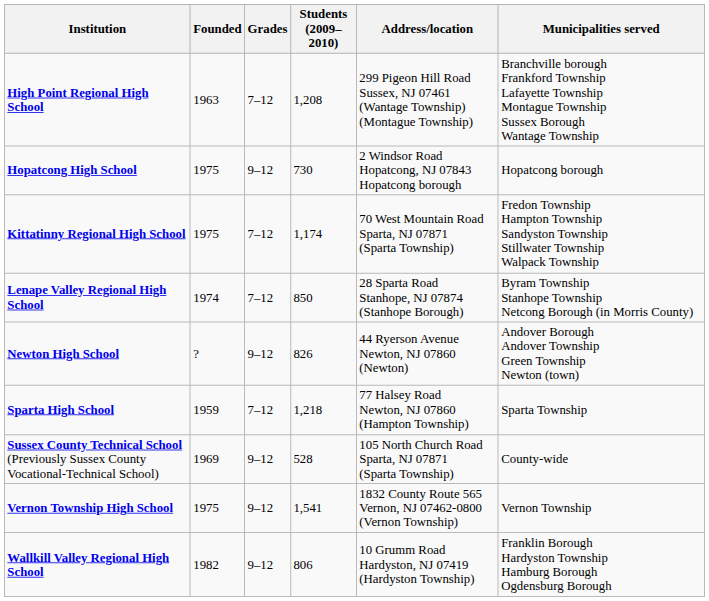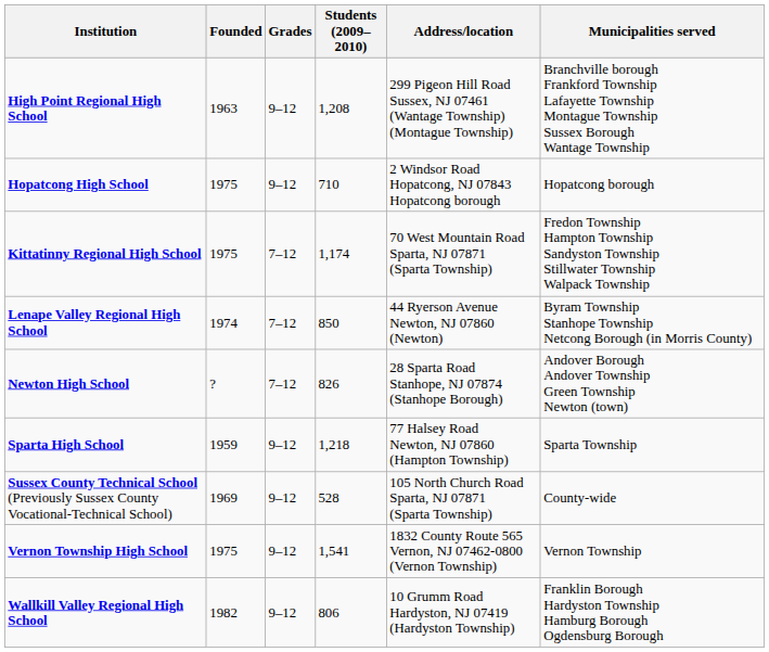High Point Regional High School | Grades: 7–12 -> 9–12
Hopatcong High School | Students (2009–2010): 730 -> 710
Lenape Valley Regional High School | Address/location: 28 Sparta Road Stanhope, NJ 07874 (Stanhope Borough) -> 44 Ryerson Avenue Newton, NJ 07860 (Newton)
Newton High School | Grades: 9–12 -> 7–12
Newton High School | Address/location: 44 Ryerson Avenue Newton, NJ 07860 (Newton) -> 28 Sparta Road Stanhope, NJ 07874 (Stanhope Borough)
Sparta High School | Grades: 7–12 -> 9–12
